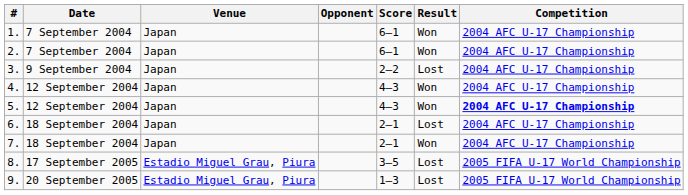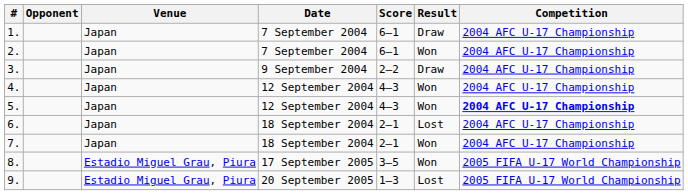columns swapped: Date <-> Opponent
1. | Result: Won -> Draw
3. | Result: Lost -> Draw
8. | Result: Lost -> Won
